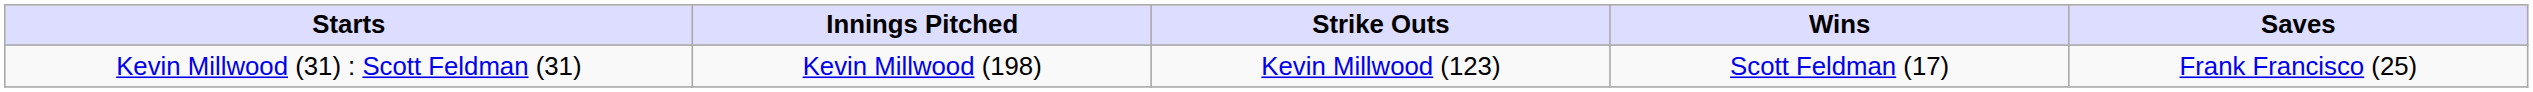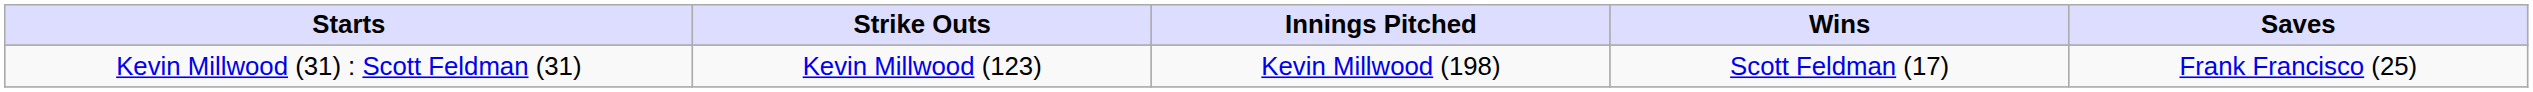columns swapped: Innings Pitched <-> Strike Outs
